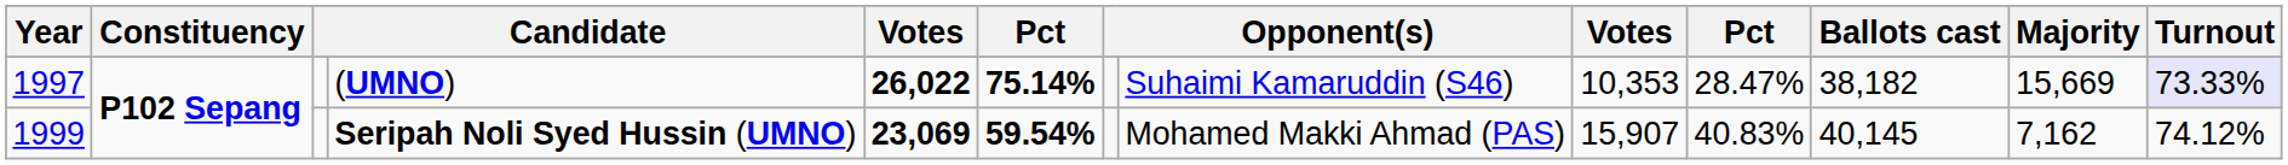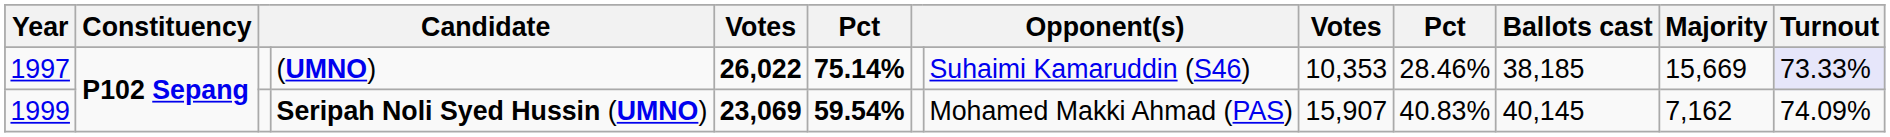(UMNO) | column 10: 28.47% -> 28.46%
(UMNO) | Ballots cast: 38,182 -> 38,185
Seripah Noli Syed Hussin (UMNO) | Turnout: 74.12% -> 74.09%
